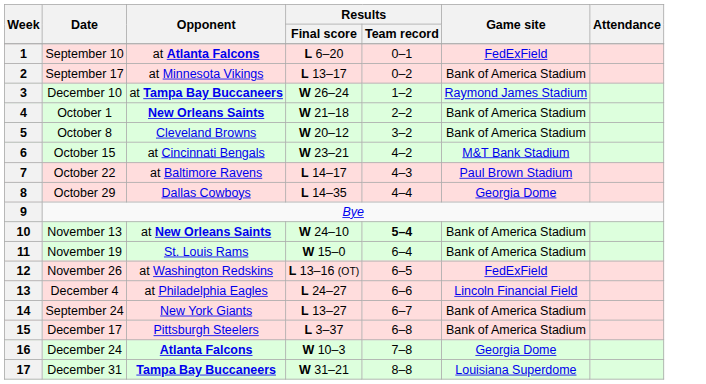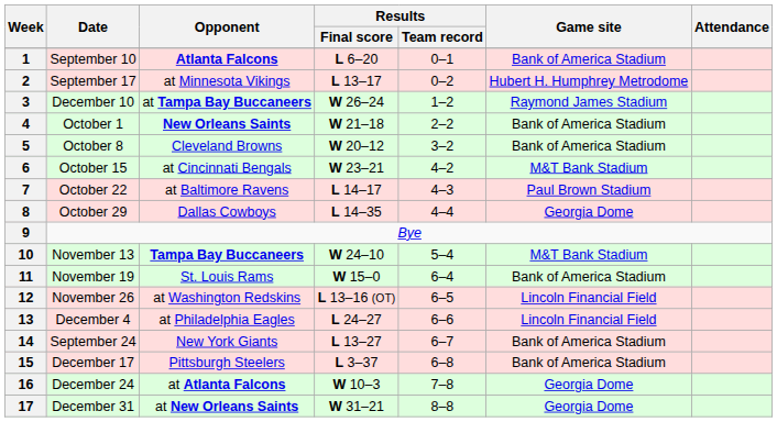1 | Opponent: at Atlanta Falcons -> Atlanta Falcons
1 | Game site: FedExField -> Bank of America Stadium
2 | Game site: Bank of America Stadium -> Hubert H. Humphrey Metrodome
10 | Opponent: at New Orleans Saints -> Tampa Bay Buccaneers
10 | Results / Team record: bold -> normal
10 | Game site: Bank of America Stadium -> M&T Bank Stadium
12 | Game site: FedExField -> Lincoln Financial Field
16 | Opponent: Atlanta Falcons -> at Atlanta Falcons
17 | Opponent: Tampa Bay Buccaneers -> at New Orleans Saints
17 | Game site: Louisiana Superdome -> Georgia Dome
